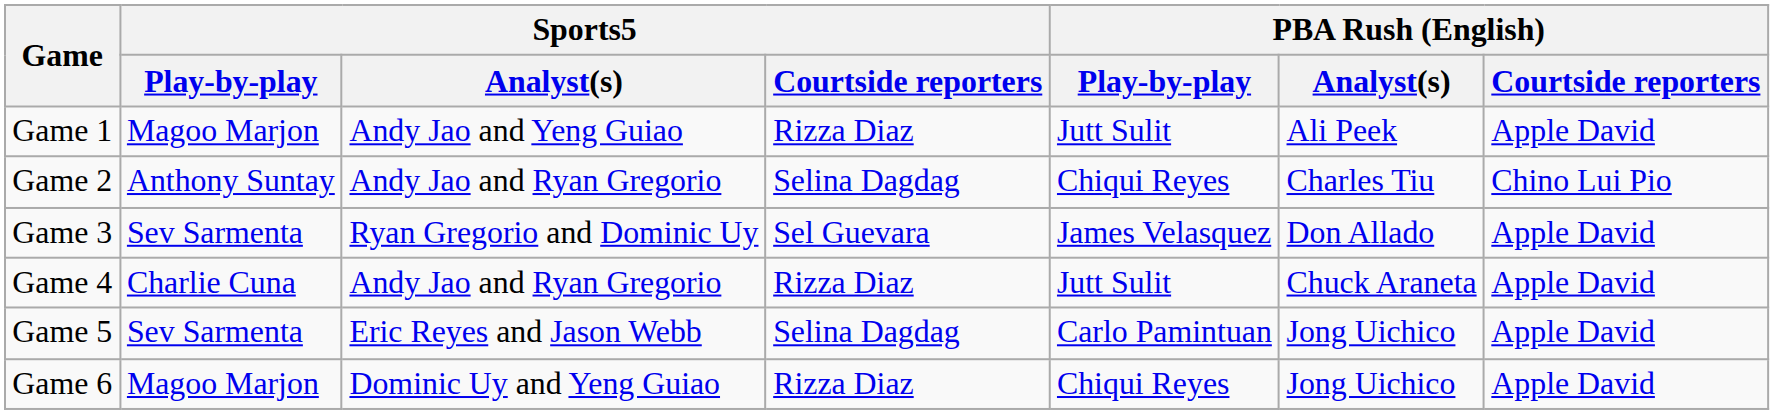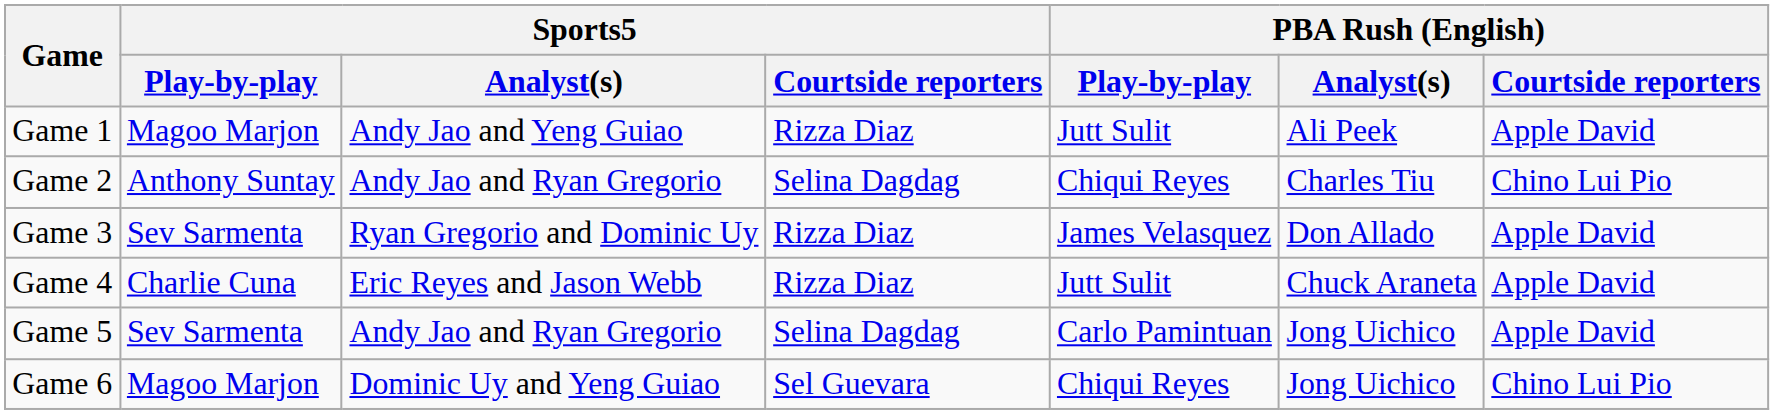Game 3 | Sports5 / Courtside reporters: Sel Guevara -> Rizza Diaz
Game 4 | Sports5 / Analyst(s): Andy Jao and Ryan Gregorio -> Eric Reyes and Jason Webb
Game 5 | Sports5 / Analyst(s): Eric Reyes and Jason Webb -> Andy Jao and Ryan Gregorio
Game 6 | Sports5 / Courtside reporters: Rizza Diaz -> Sel Guevara
Game 6 | PBA Rush (English) / Courtside reporters: Apple David -> Chino Lui Pio
